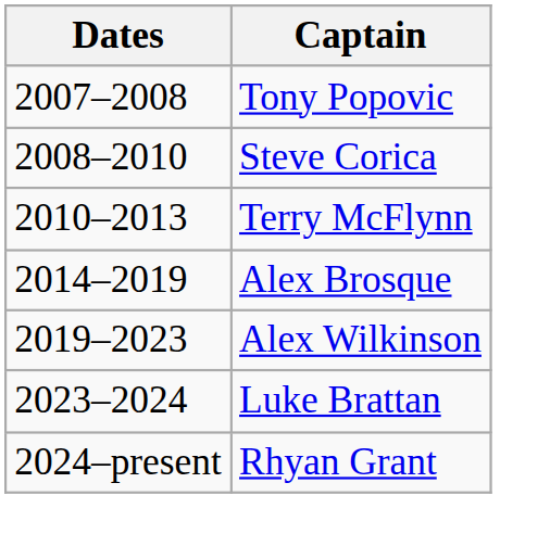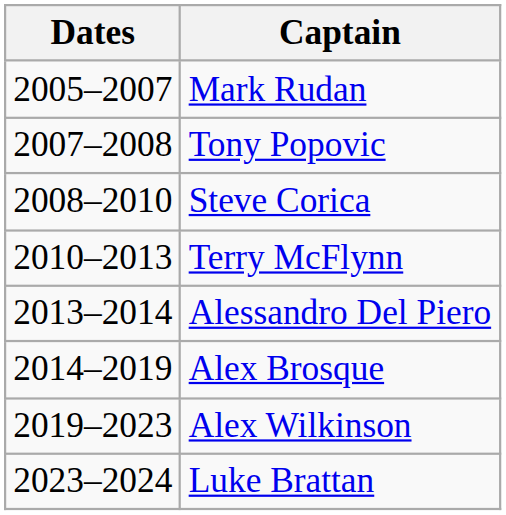+ row: 2005–2007 | Mark Rudan
+ row: 2013–2014 | Alessandro Del Piero
- row: 2024–present | Rhyan Grant
